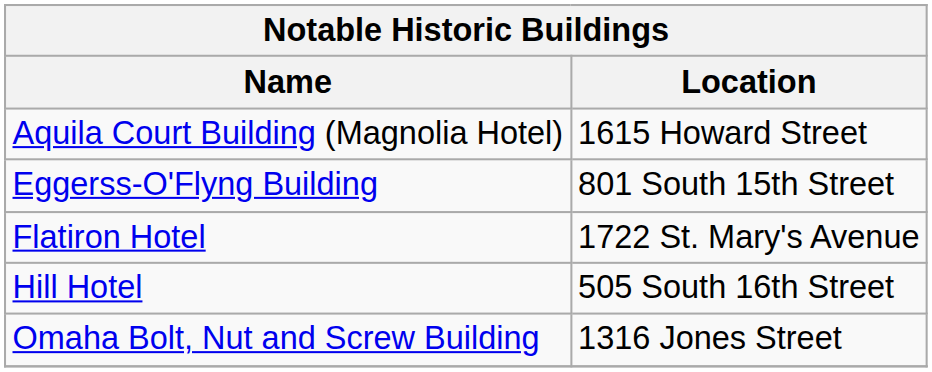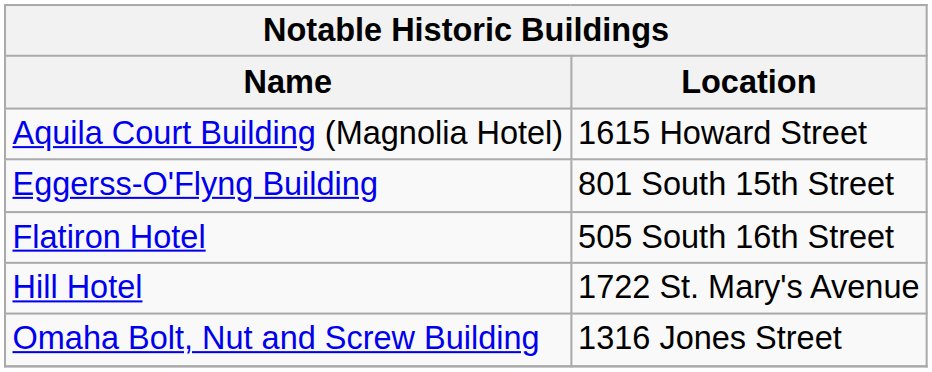Flatiron Hotel | Location: 1722 St. Mary's Avenue -> 505 South 16th Street
Hill Hotel | Location: 505 South 16th Street -> 1722 St. Mary's Avenue
